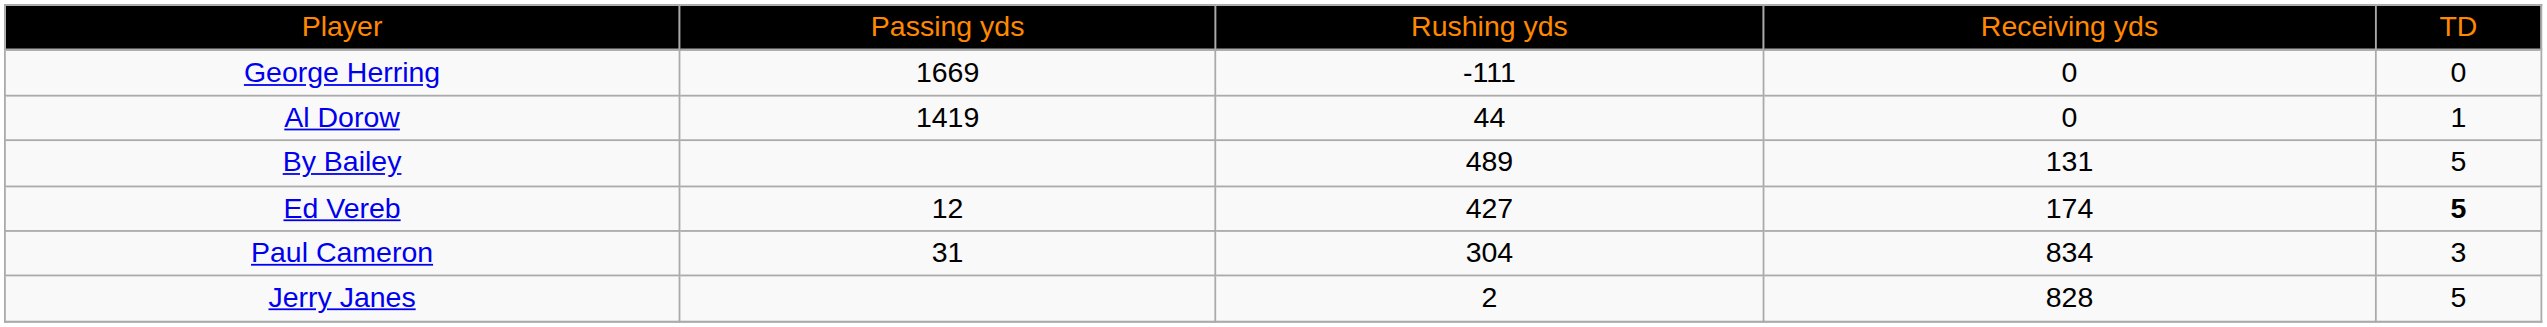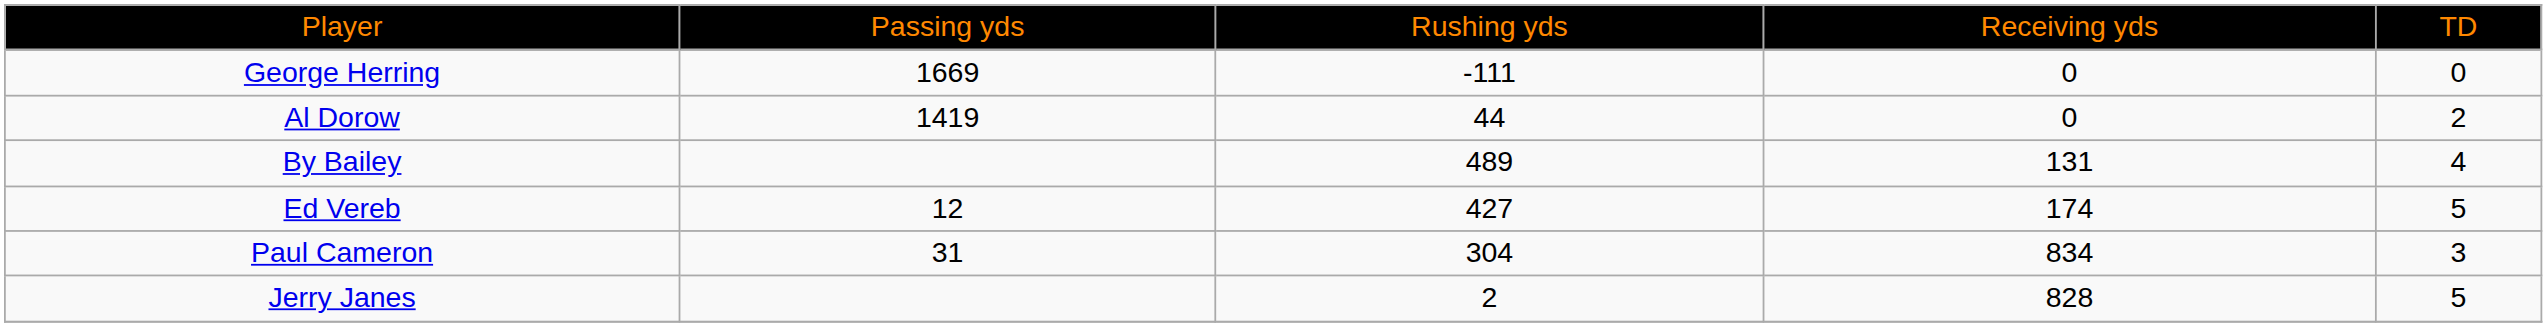Al Dorow | column 5: 1 -> 2
By Bailey | column 5: 5 -> 4
Ed Vereb | column 5: bold -> normal
